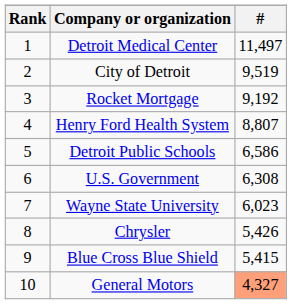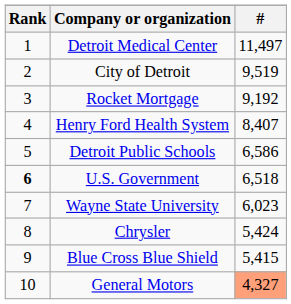Henry Ford Health System | #: 8,807 -> 8,407
U.S. Government | Rank: normal -> bold
U.S. Government | #: 6,308 -> 6,518
Chrysler | #: 5,426 -> 5,424
